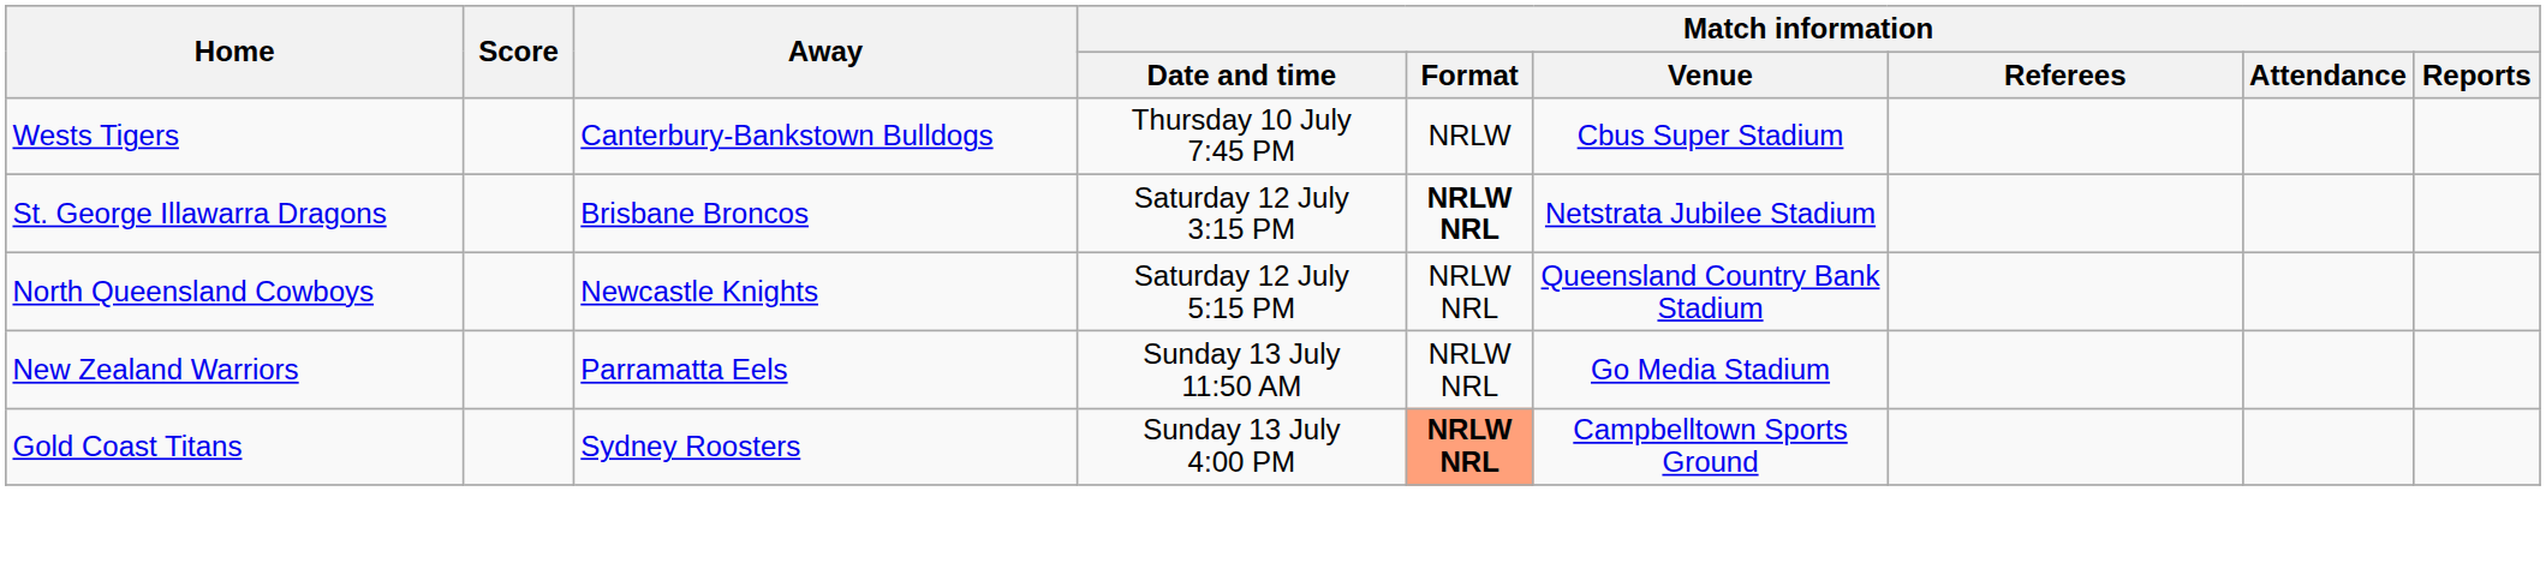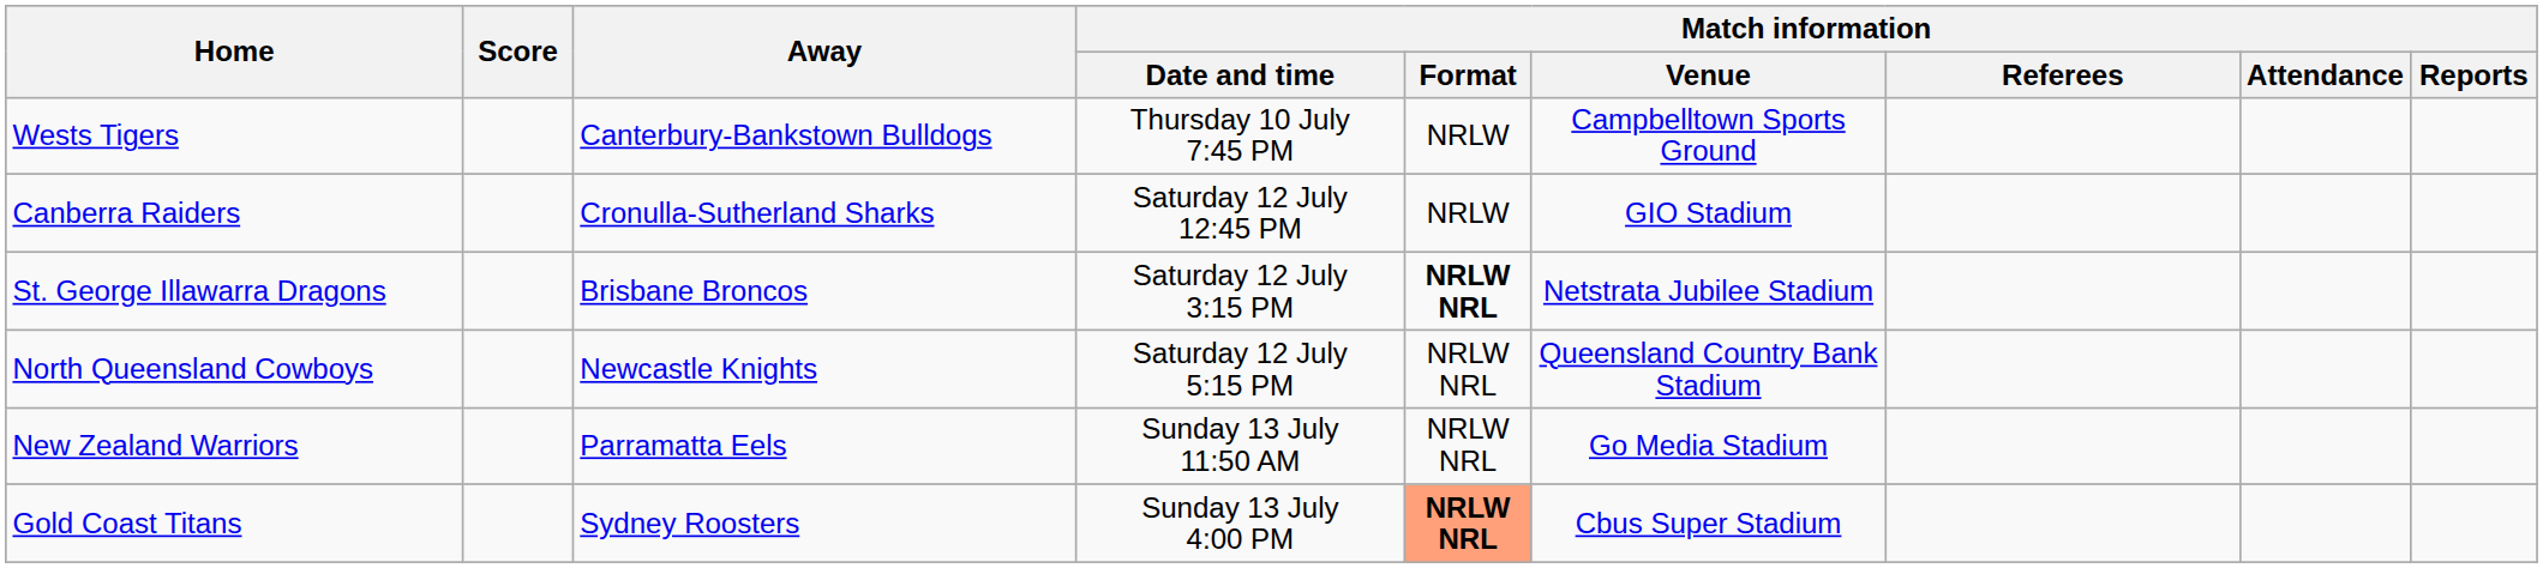Wests Tigers | Match information / Venue: Cbus Super Stadium -> Campbelltown Sports Ground
+ row: Canberra Raiders | Cronulla-Sutherland Sharks | Saturday 12 July 12:45 PM | NRLW | GIO Stadium
Gold Coast Titans | Match information / Venue: Campbelltown Sports Ground -> Cbus Super Stadium
